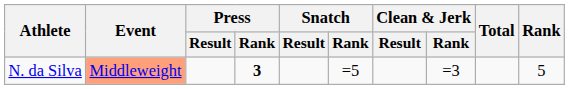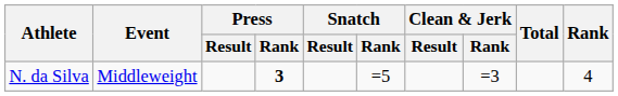N. da Silva | Event: lightsalmon background -> no background
N. da Silva | Rank: 5 -> 4
